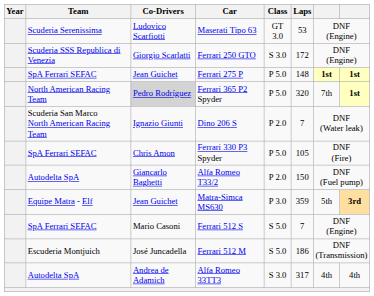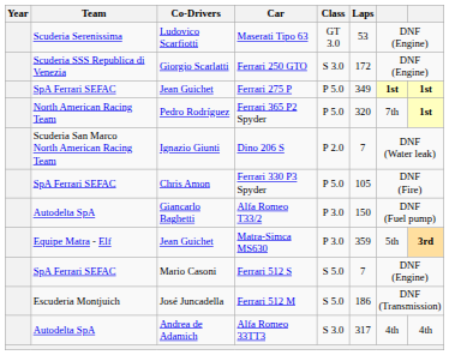Ferrari 275 P | Laps: 148 -> 349
Ferrari 365 P2 Spyder | Co-Drivers: lightgrey background -> no background
Alfa Romeo T33/2 | Class: P 2.0 -> P 3.0
